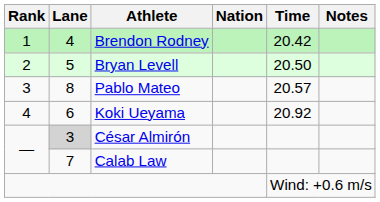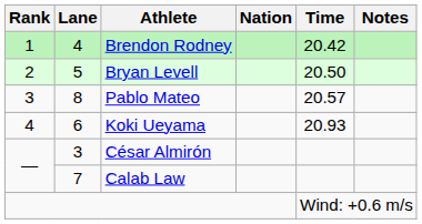Koki Ueyama | Time: 20.92 -> 20.93
César Almirón | Lane: lightgrey background -> no background
